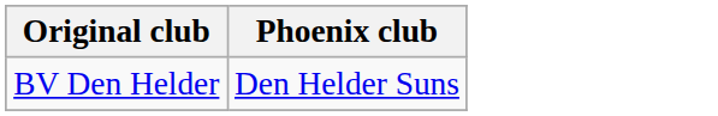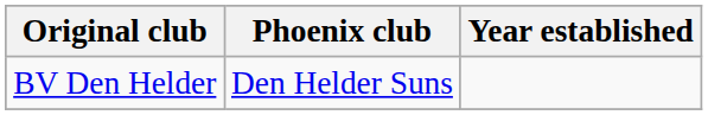+ column: Year established
